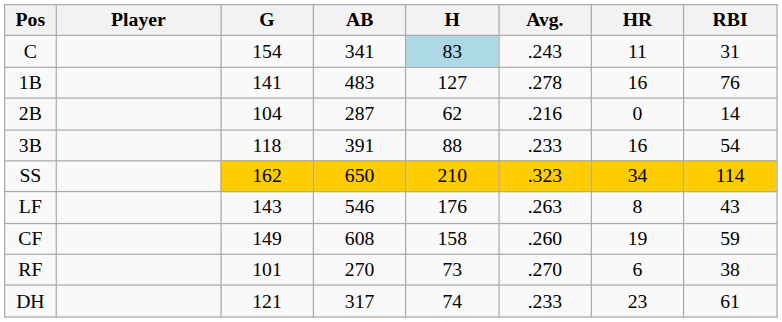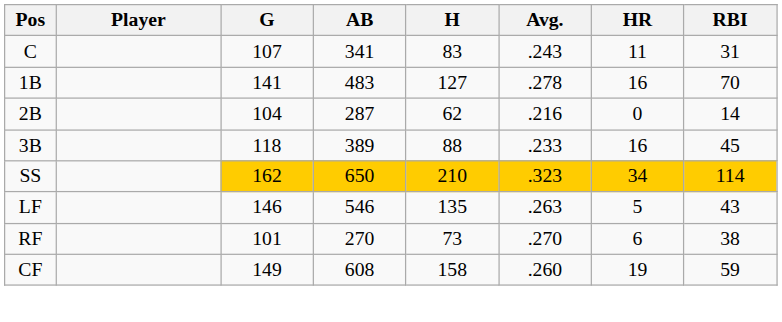C | G: 154 -> 107
C | H: lightblue background -> no background
1B | RBI: 76 -> 70
3B | AB: 391 -> 389
3B | RBI: 54 -> 45
LF | G: 143 -> 146
LF | H: 176 -> 135
LF | HR: 8 -> 5
rows swapped: CF <-> RF
- row: DH | 121 | 317 | 74 | .233 | 23 | 61
